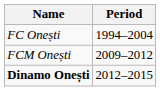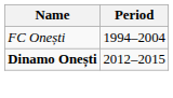- row: FCM Onești | 2009–2012
